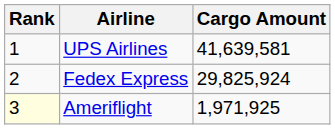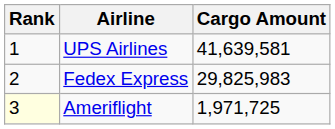Fedex Express | Cargo Amount: 29,825,924 -> 29,825,983
Ameriflight | Cargo Amount: 1,971,925 -> 1,971,725
